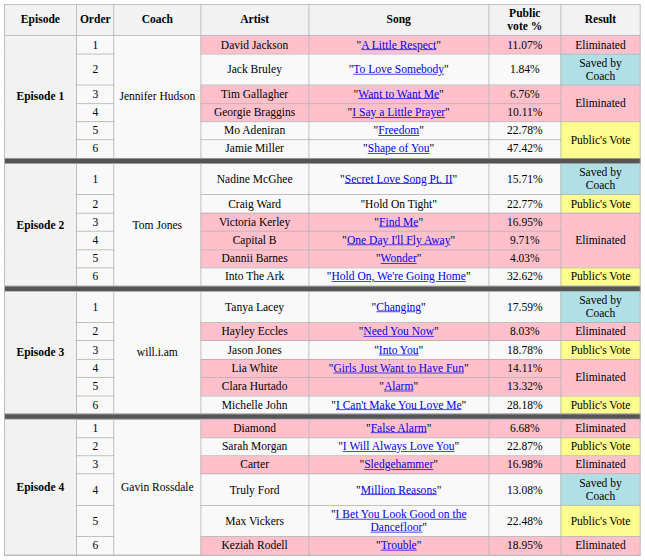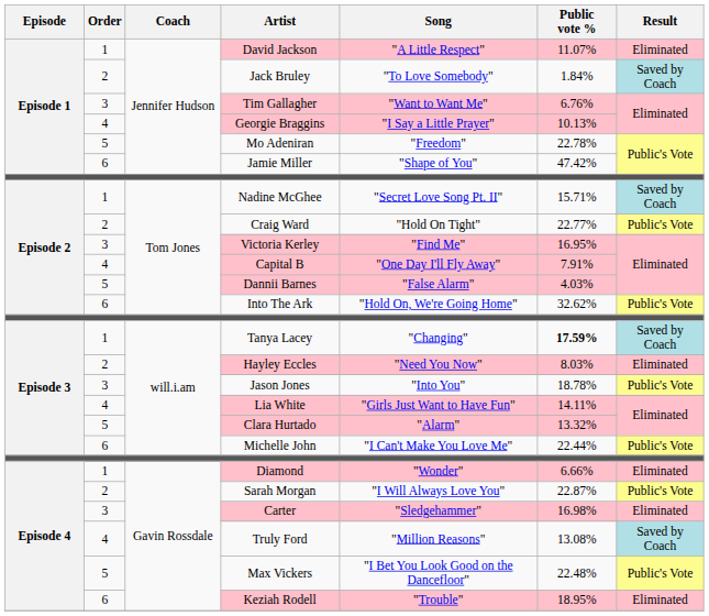Georgie Braggins | Public vote %: 10.11% -> 10.13%
Capital B | Public vote %: 9.71% -> 7.91%
Dannii Barnes | Song: "Wonder" -> "False Alarm"
Tanya Lacey | Public vote %: normal -> bold
Michelle John | Public vote %: 28.18% -> 22.44%
Diamond | Song: "False Alarm" -> "Wonder"
Diamond | Public vote %: 6.68% -> 6.66%
